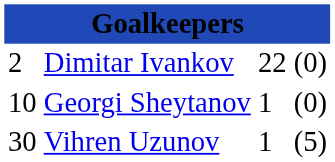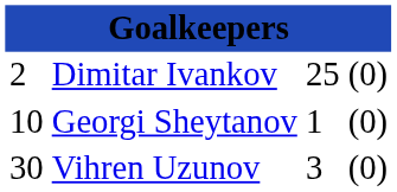Dimitar Ivankov | column 3: 22 -> 25
Vihren Uzunov | column 3: 1 -> 3
Vihren Uzunov | column 4: (5) -> (0)
